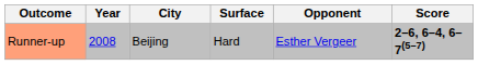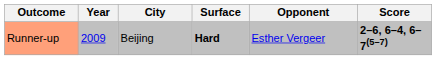Runner-up | Year: 2008 -> 2009
Runner-up | Surface: normal -> bold
